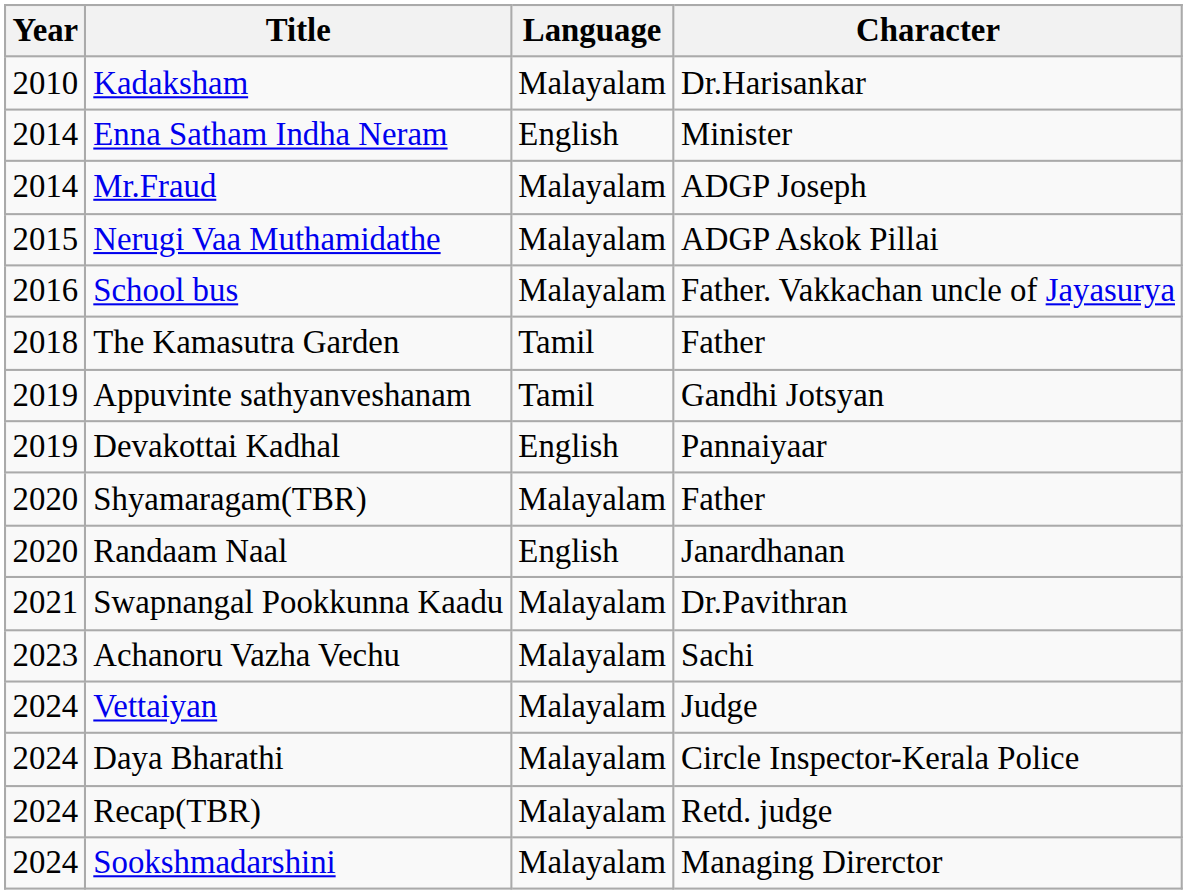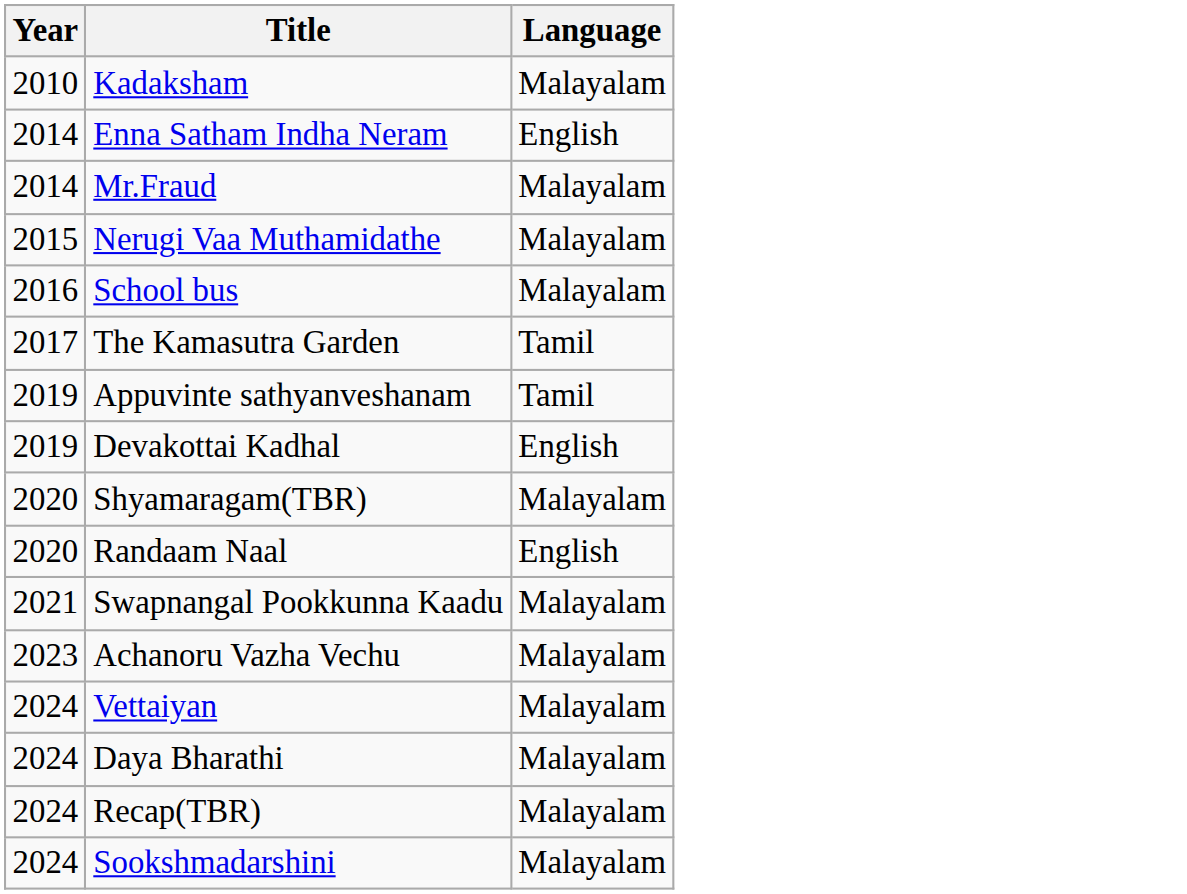- column: Character | Dr.Harisankar | Minister | ADGP Joseph | ADGP Askok Pillai | Father. Vakkachan uncle of Jayasurya | Father | Gandhi Jotsyan | Pannaiyaar | Father | Janardhanan | Dr.Pavithran | Sachi | Judge | Circle Inspector-Kerala Police | Retd. judge | Managing Direrctor
The Kamasutra Garden | Year: 2018 -> 2017
